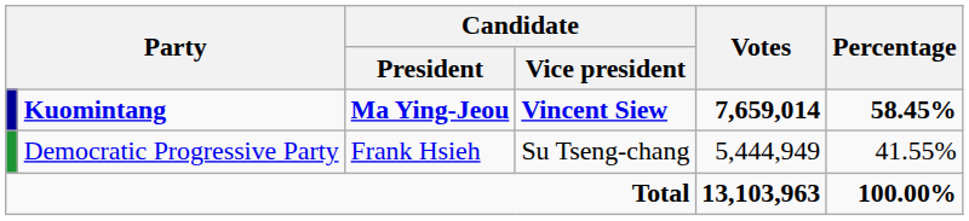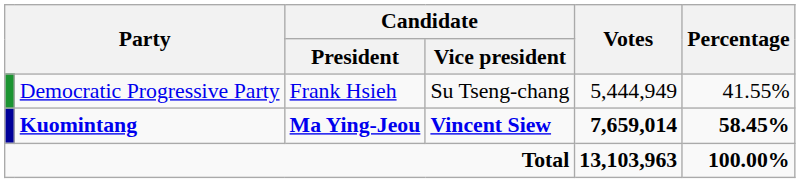rows swapped: Kuomintang <-> Democratic Progressive Party
